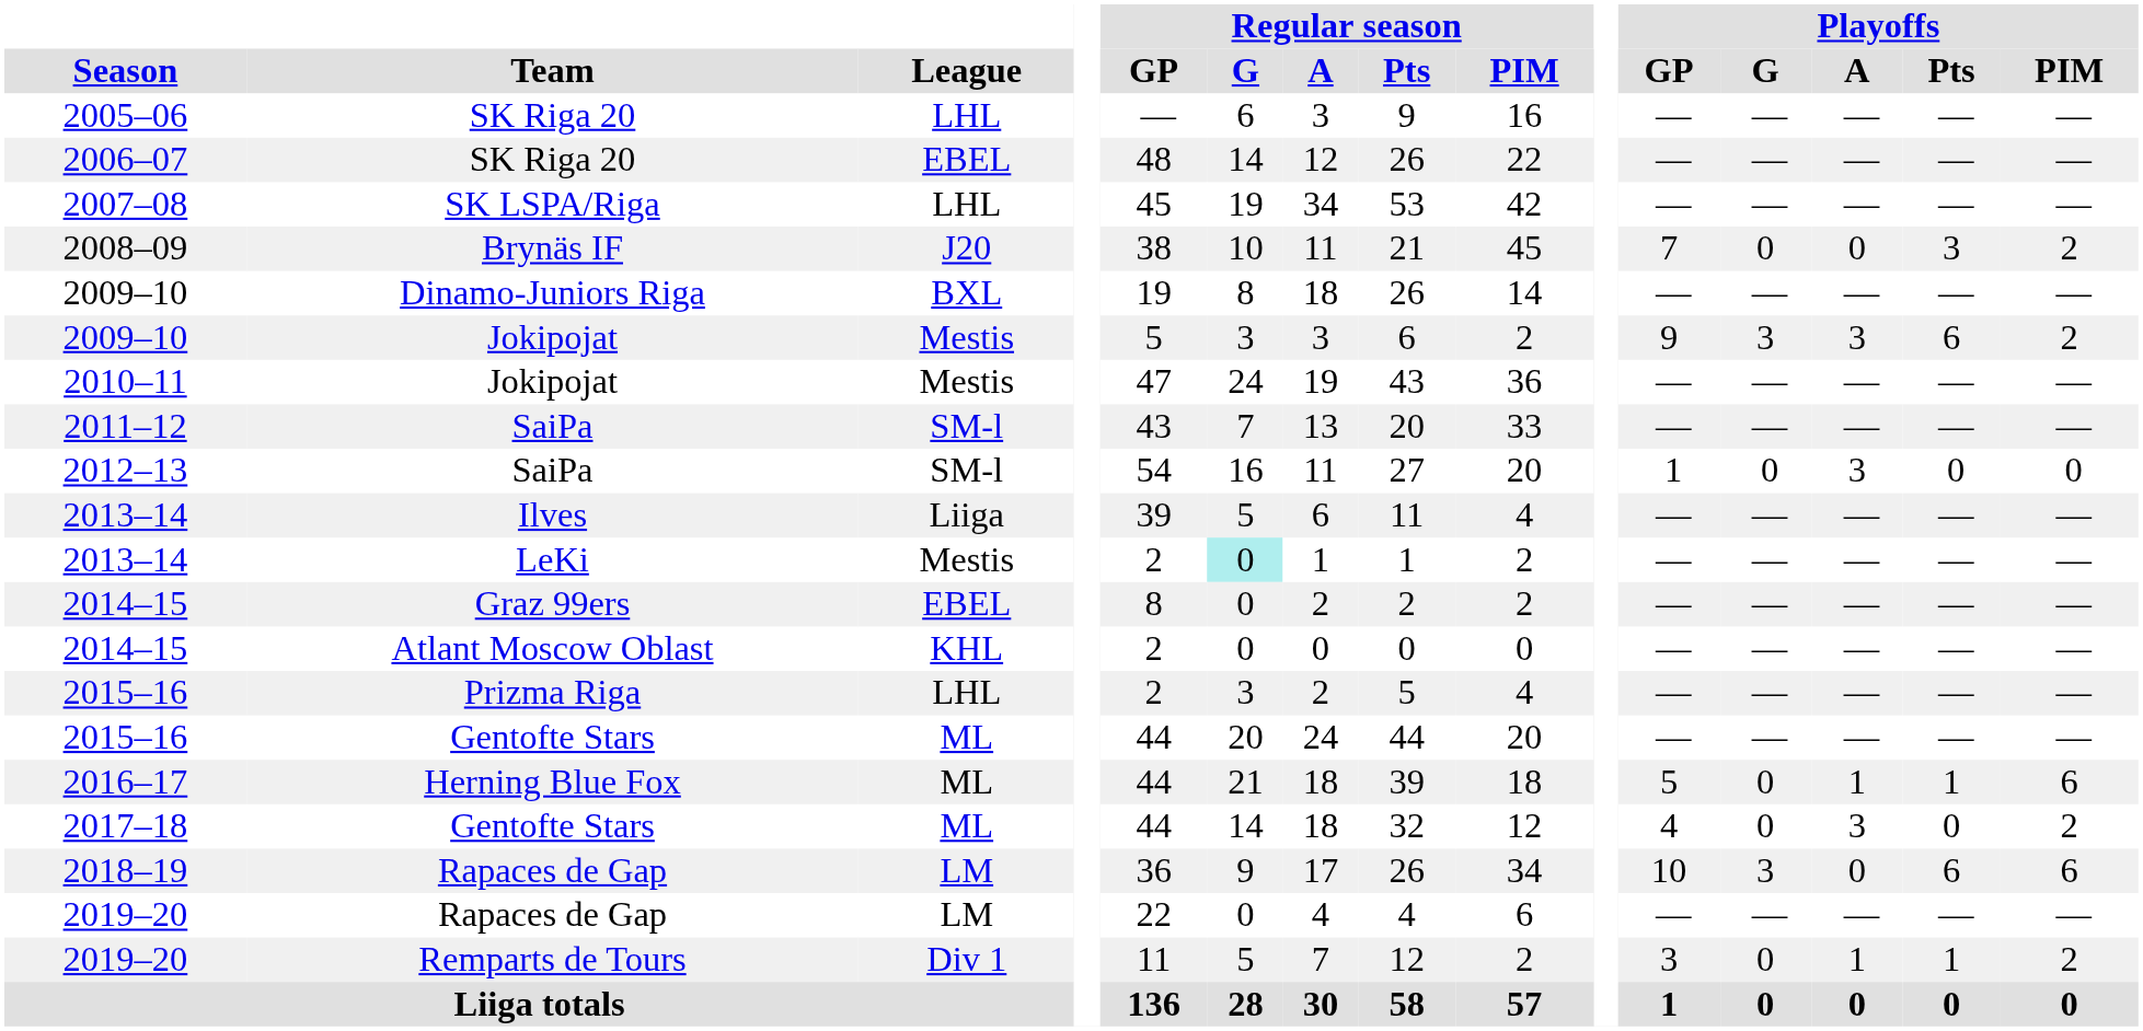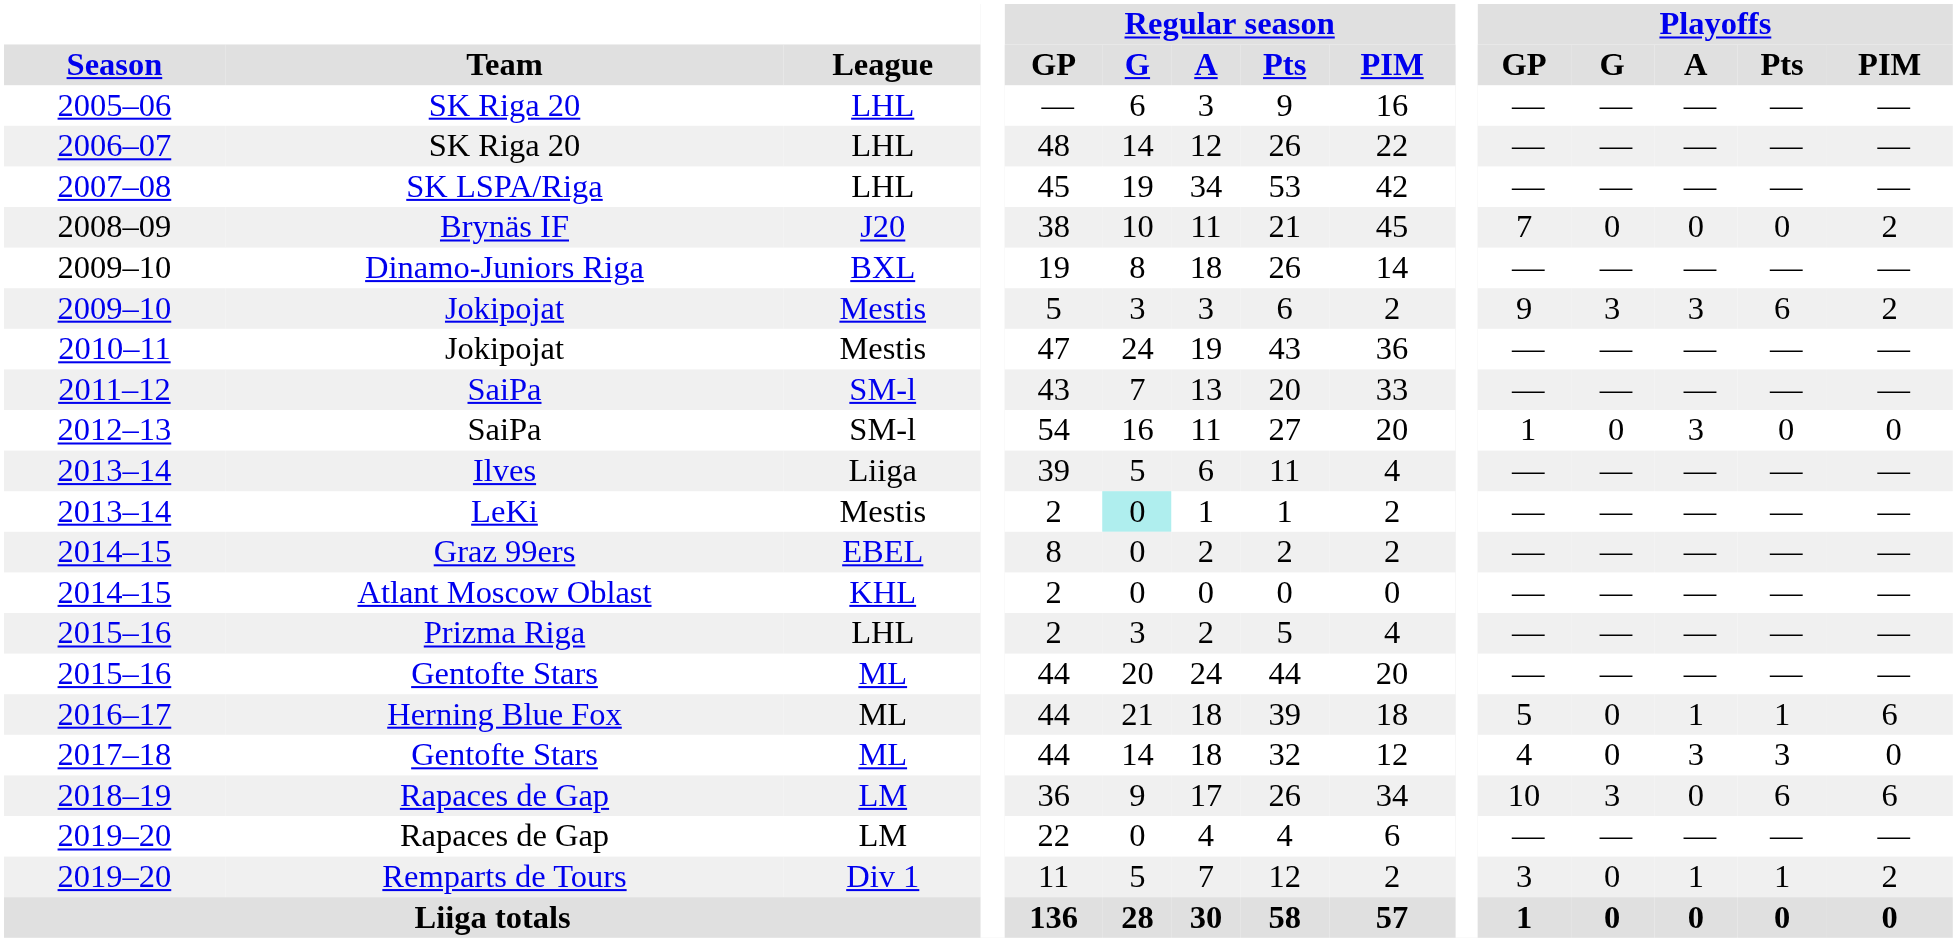2006–07 | League: EBEL -> LHL
2008–09 | Playoffs / Pts: 3 -> 0
2017–18 | Playoffs / Pts: 0 -> 3
2017–18 | Playoffs / PIM: 2 -> 0
